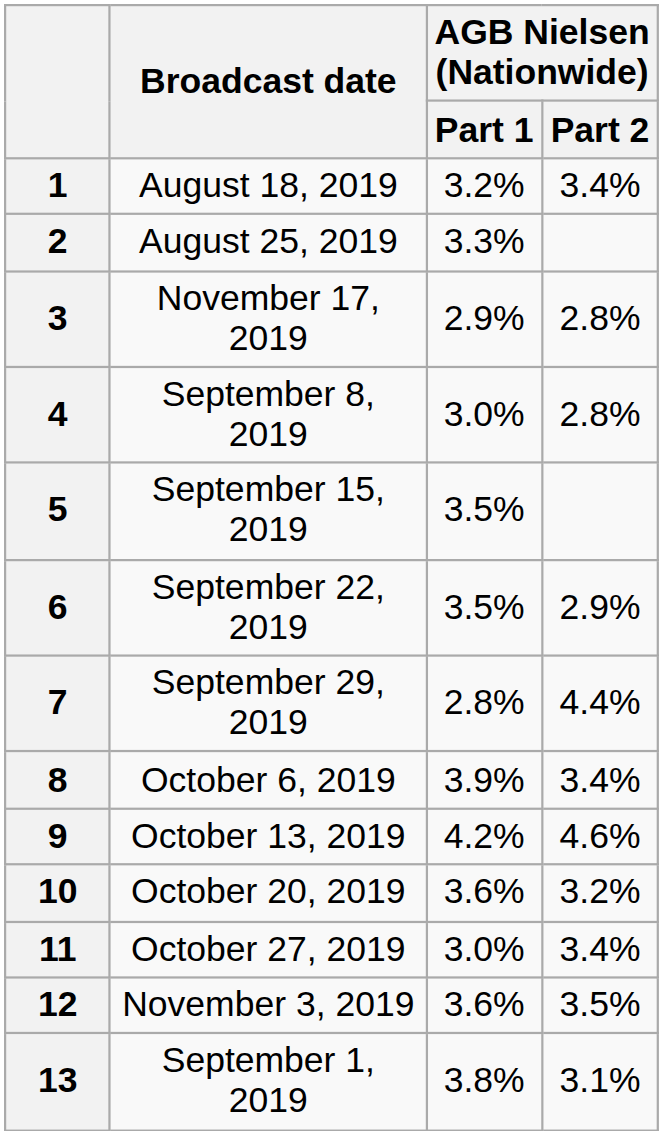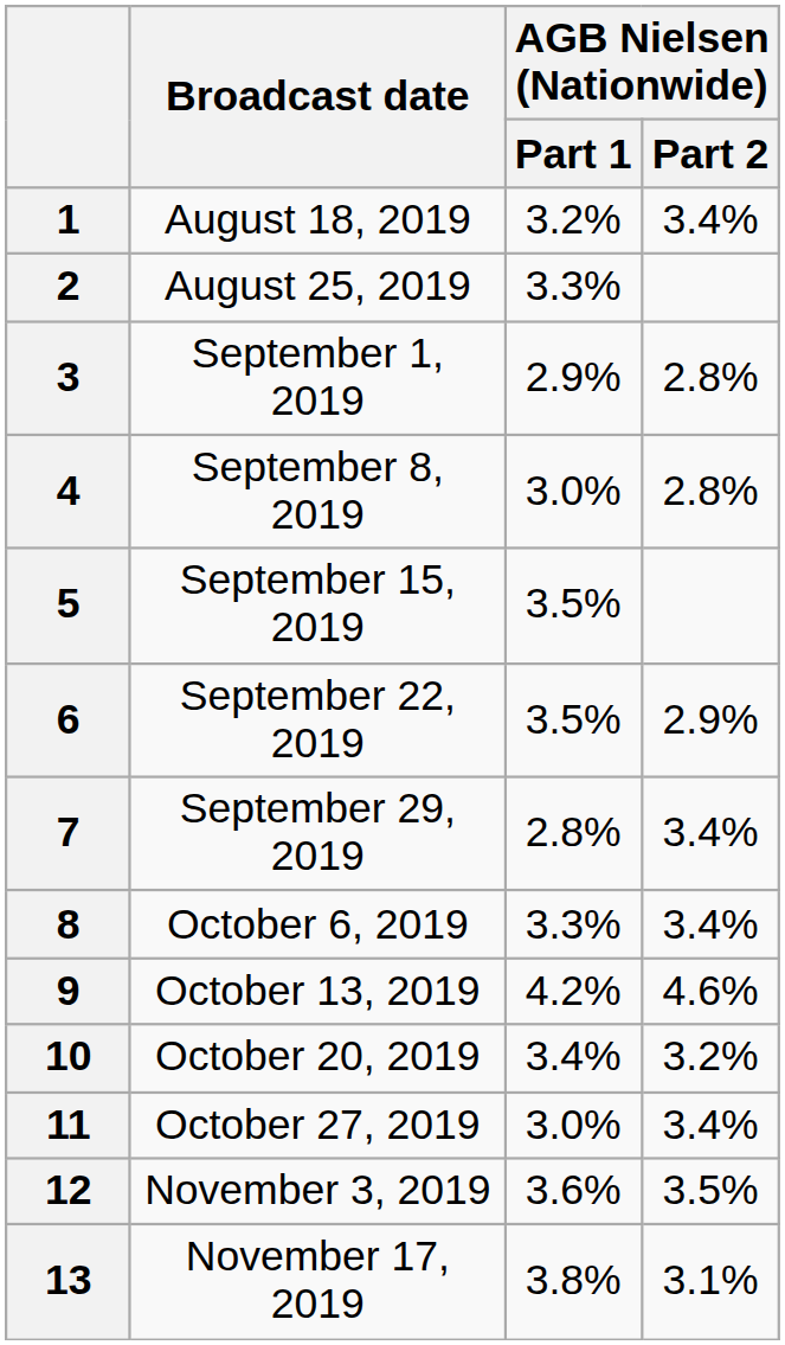3 | Broadcast date: November 17, 2019 -> September 1, 2019
7 | AGB Nielsen (Nationwide) / Part 2: 4.4% -> 3.4%
8 | AGB Nielsen (Nationwide) / Part 1: 3.9% -> 3.3%
10 | AGB Nielsen (Nationwide) / Part 1: 3.6% -> 3.4%
13 | Broadcast date: September 1, 2019 -> November 17, 2019
